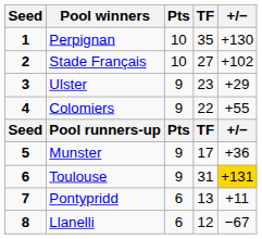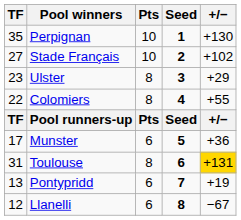columns swapped: Seed <-> TF
Ulster | Pts: 9 -> 8
Colomiers | Pts: 9 -> 8
Munster | Pts: 9 -> 6
Toulouse | Pts: 9 -> 8
Pontypridd | +/−: +11 -> +19
